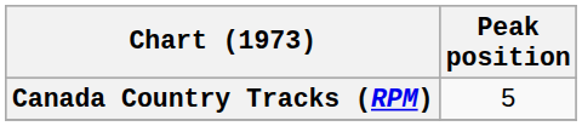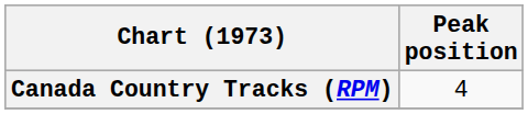Canada Country Tracks (RPM) | Peak position: 5 -> 4
